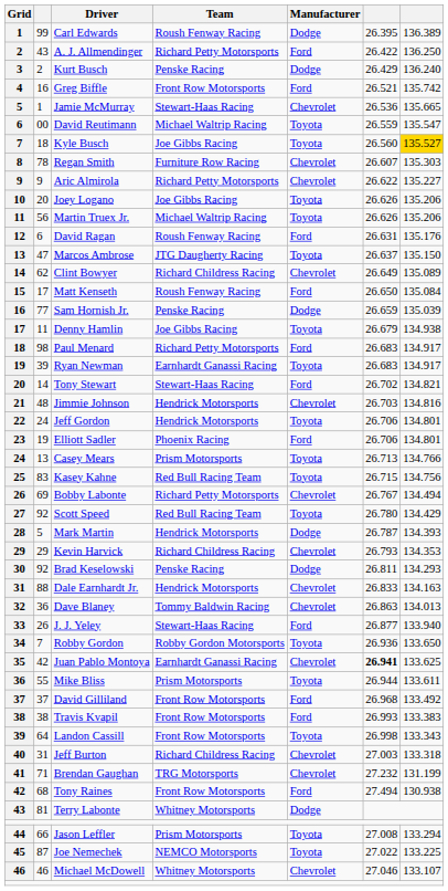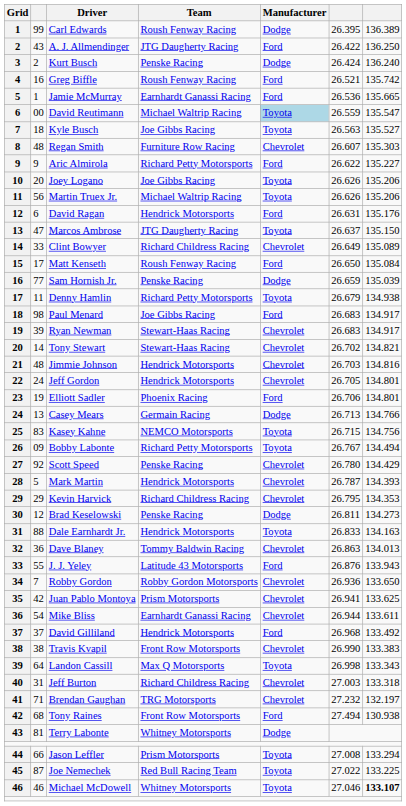A. J. Allmendinger | Team: Richard Petty Motorsports -> JTG Daugherty Racing
Kurt Busch | column 6: 26.429 -> 26.424
Greg Biffle | Team: Front Row Motorsports -> Roush Fenway Racing
Jamie McMurray | Team: Stewart-Haas Racing -> Earnhardt Ganassi Racing
Jamie McMurray | Manufacturer: Chevrolet -> Ford
David Reutimann | Manufacturer: no background -> lightblue background
Kyle Busch | column 6: 26.560 -> 26.563
Kyle Busch | column 7: gold background -> no background
Regan Smith | column 2: 78 -> 48
Aric Almirola | Manufacturer: Chevrolet -> Ford
David Ragan | Team: Roush Fenway Racing -> Hendrick Motorsports
Clint Bowyer | column 2: 62 -> 33
Denny Hamlin | Team: Joe Gibbs Racing -> Richard Petty Motorsports
Paul Menard | Team: Richard Petty Motorsports -> Joe Gibbs Racing
Ryan Newman | Team: Earnhardt Ganassi Racing -> Stewart-Haas Racing
Ryan Newman | Manufacturer: Toyota -> Chevrolet
Tony Stewart | Manufacturer: Ford -> Chevrolet
Jeff Gordon | Manufacturer: Toyota -> Chevrolet
Jeff Gordon | column 6: 26.706 -> 26.705
Casey Mears | Team: Prism Motorsports -> Germain Racing
Casey Mears | Manufacturer: Toyota -> Dodge
Kasey Kahne | Team: Red Bull Racing Team -> NEMCO Motorsports
Bobby Labonte | column 2: 69 -> 09
Bobby Labonte | Manufacturer: Chevrolet -> Toyota
Scott Speed | Team: Red Bull Racing Team -> Penske Racing
Scott Speed | Manufacturer: Toyota -> Chevrolet
Mark Martin | Manufacturer: Dodge -> Chevrolet
Kevin Harvick | column 6: 26.793 -> 26.795
Brad Keselowski | column 2: 92 -> 12
Brad Keselowski | column 7: 134.293 -> 134.273
Dale Earnhardt Jr. | Manufacturer: Chevrolet -> Toyota
J. J. Yeley | column 2: 26 -> 55
J. J. Yeley | Team: Stewart-Haas Racing -> Latitude 43 Motorsports
J. J. Yeley | column 6: 26.877 -> 26.876
J. J. Yeley | column 7: 133.940 -> 133.943
Robby Gordon | Manufacturer: Toyota -> Chevrolet
Juan Pablo Montoya | Team: Earnhardt Ganassi Racing -> Prism Motorsports
Juan Pablo Montoya | column 6: bold -> normal
Mike Bliss | column 2: 55 -> 54
Mike Bliss | Team: Prism Motorsports -> Earnhardt Ganassi Racing
Mike Bliss | Manufacturer: Toyota -> Chevrolet
David Gilliland | Team: Front Row Motorsports -> Hendrick Motorsports
Travis Kvapil | Manufacturer: Ford -> Chevrolet
Travis Kvapil | column 6: 26.993 -> 26.990
Landon Cassill | Team: Front Row Motorsports -> Max Q Motorsports
Brendan Gaughan | column 7: 131.199 -> 132.197
Joe Nemechek | Team: NEMCO Motorsports -> Red Bull Racing Team
Michael McDowell | Manufacturer: Chevrolet -> Toyota
Michael McDowell | column 7: normal -> bold
